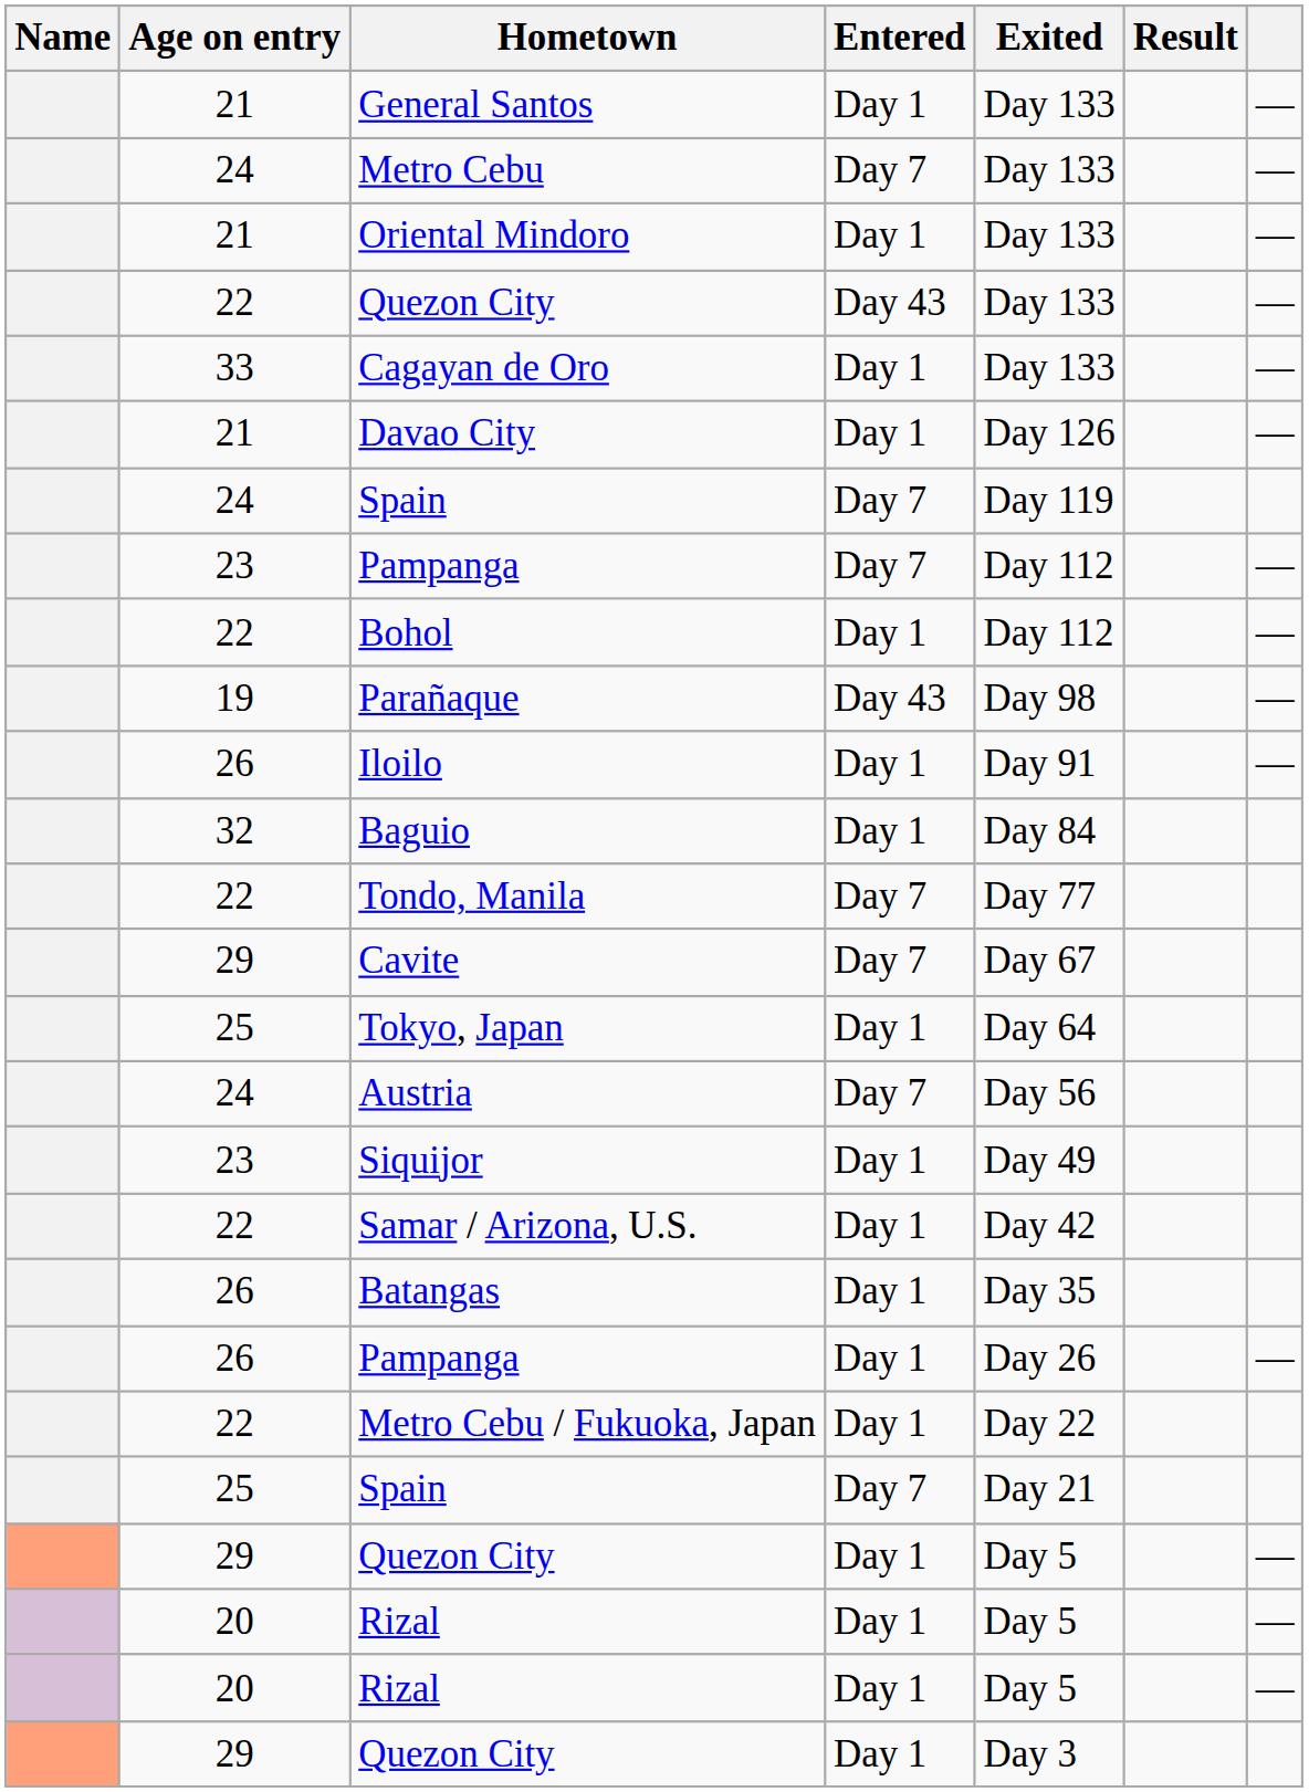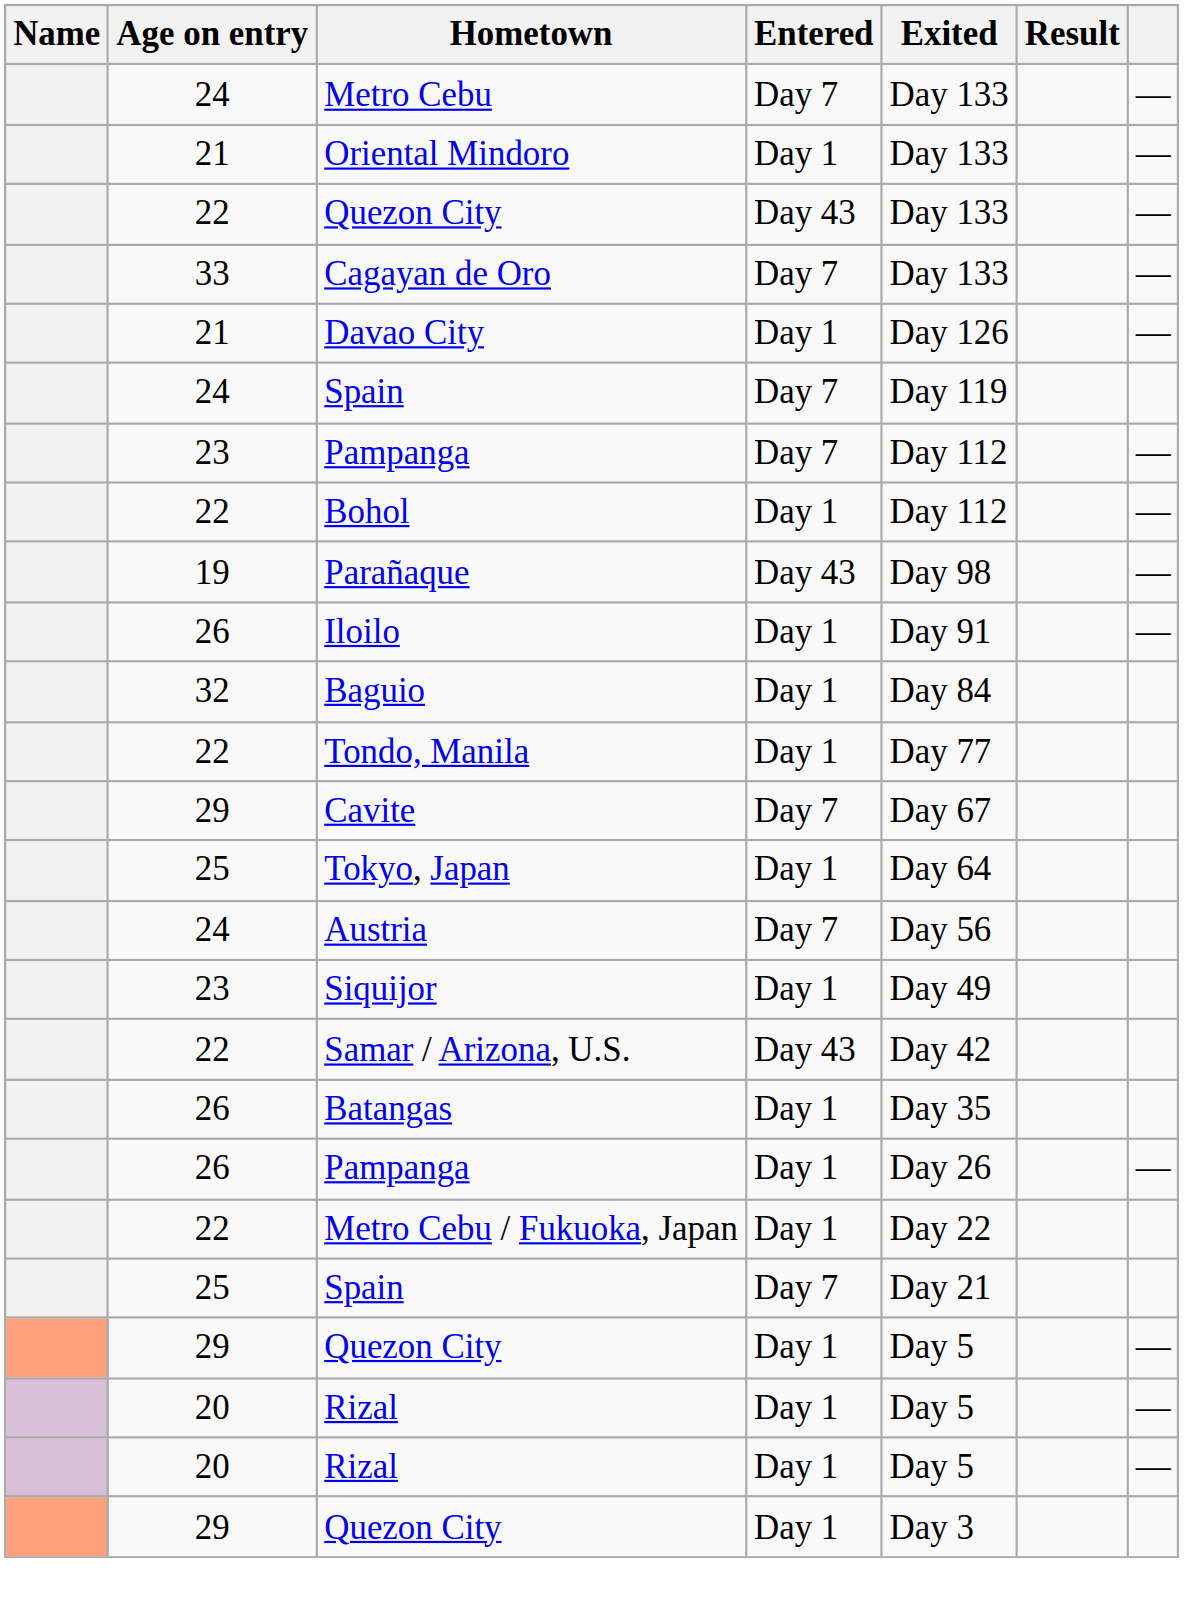- row: 21 | General Santos | Day 1 | Day 133 | —
Cagayan de Oro | Entered: Day 1 -> Day 7
Tondo, Manila | Entered: Day 7 -> Day 1
Samar / Arizona, U.S. | Entered: Day 1 -> Day 43
